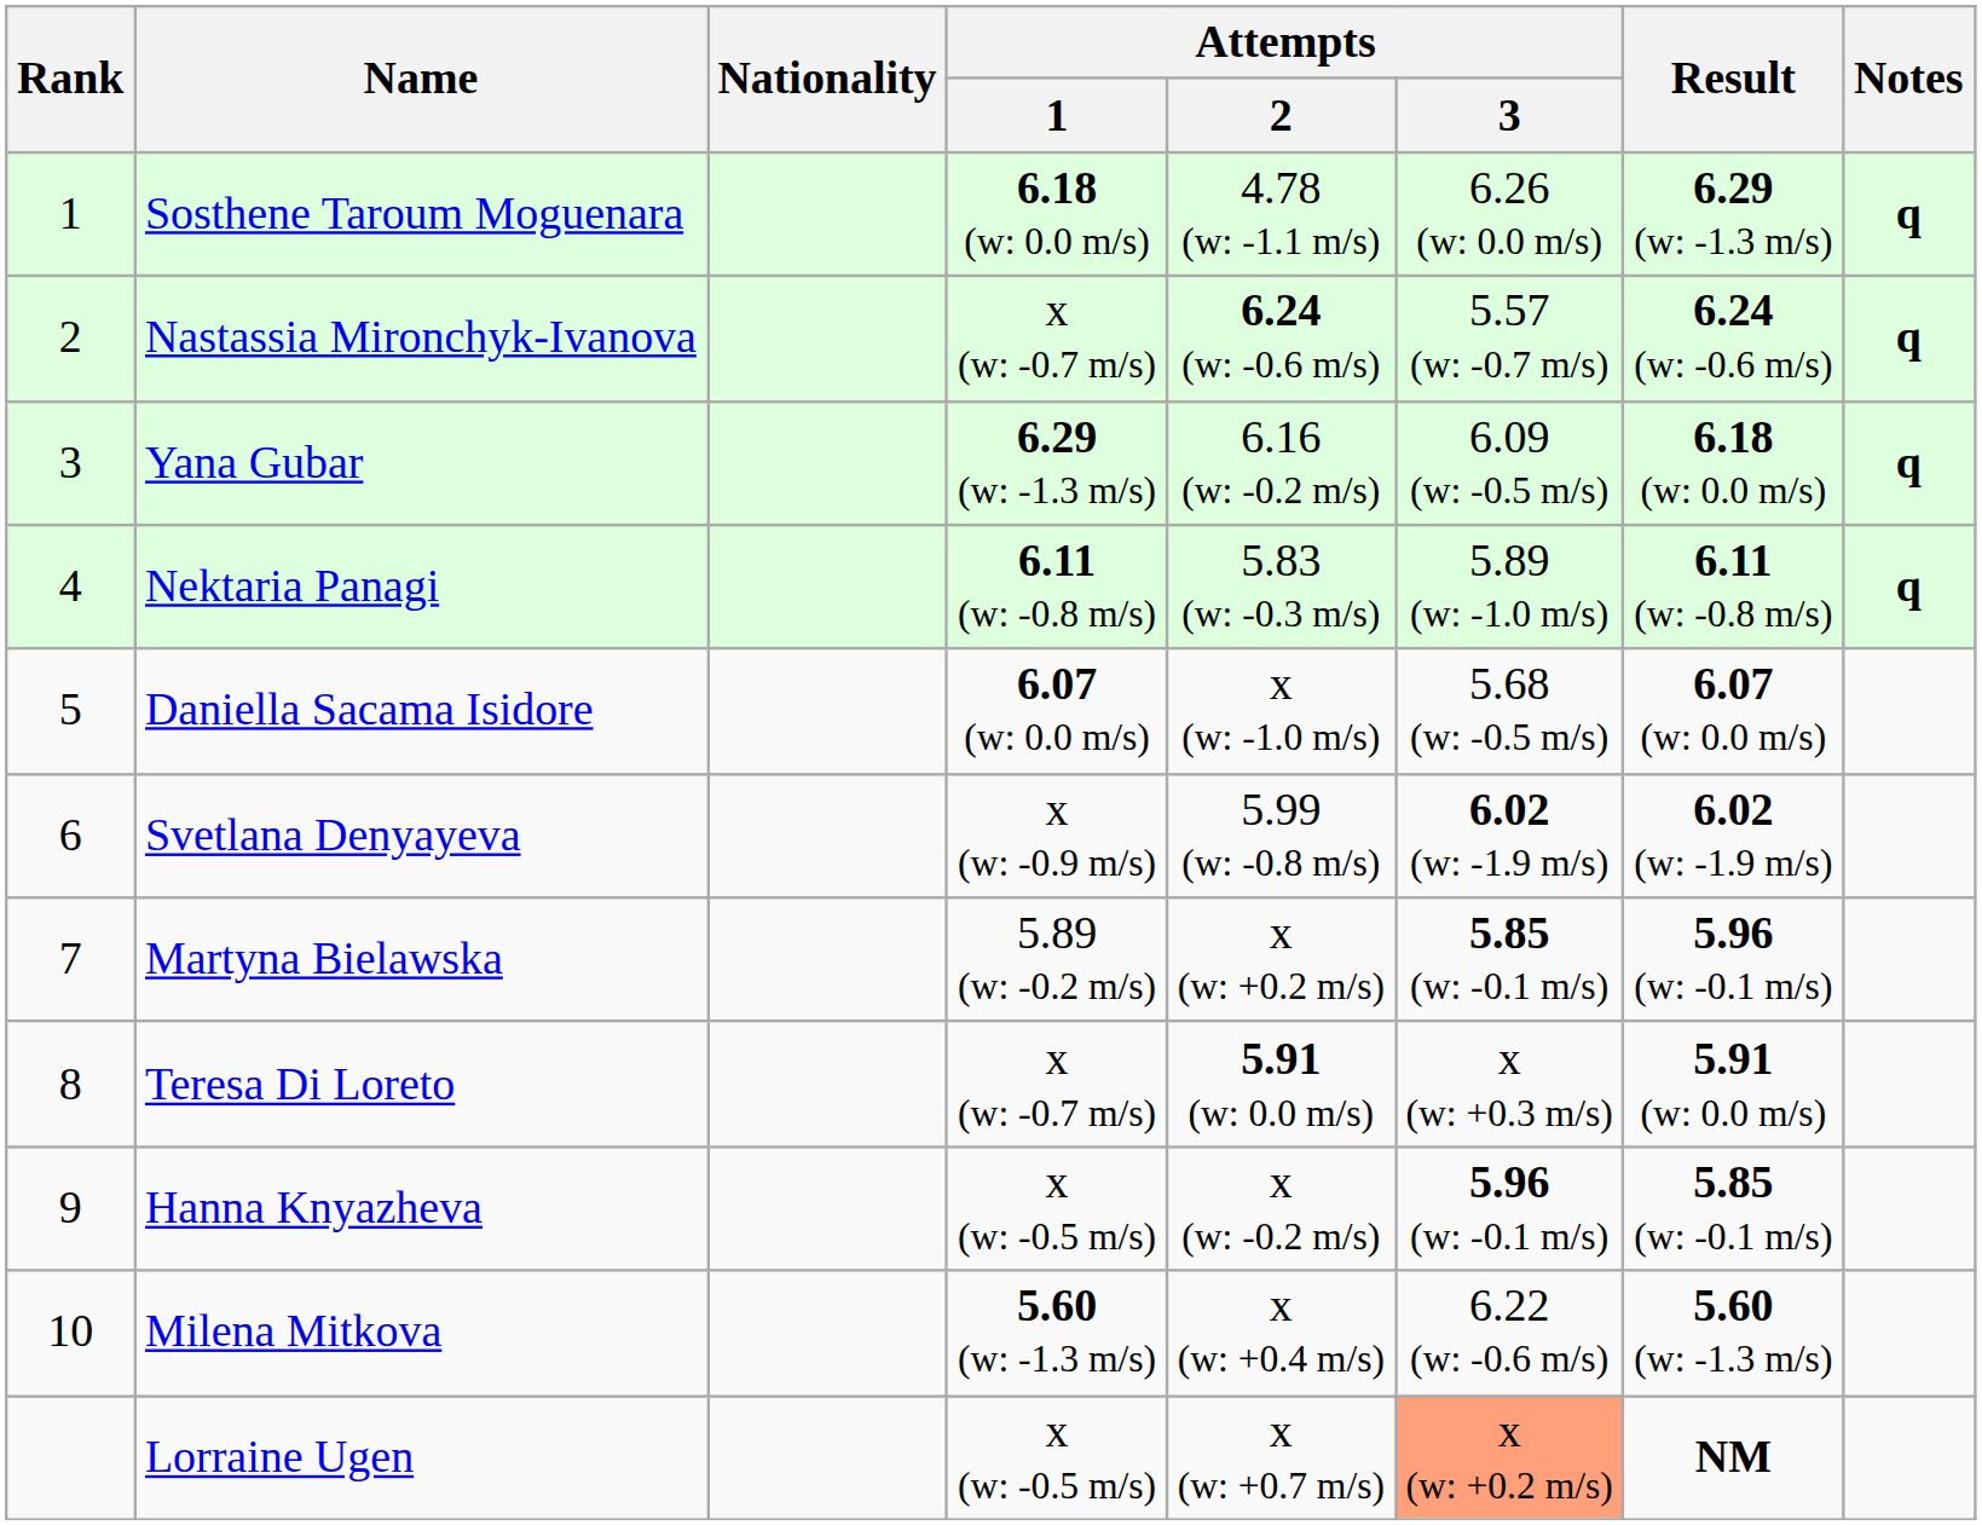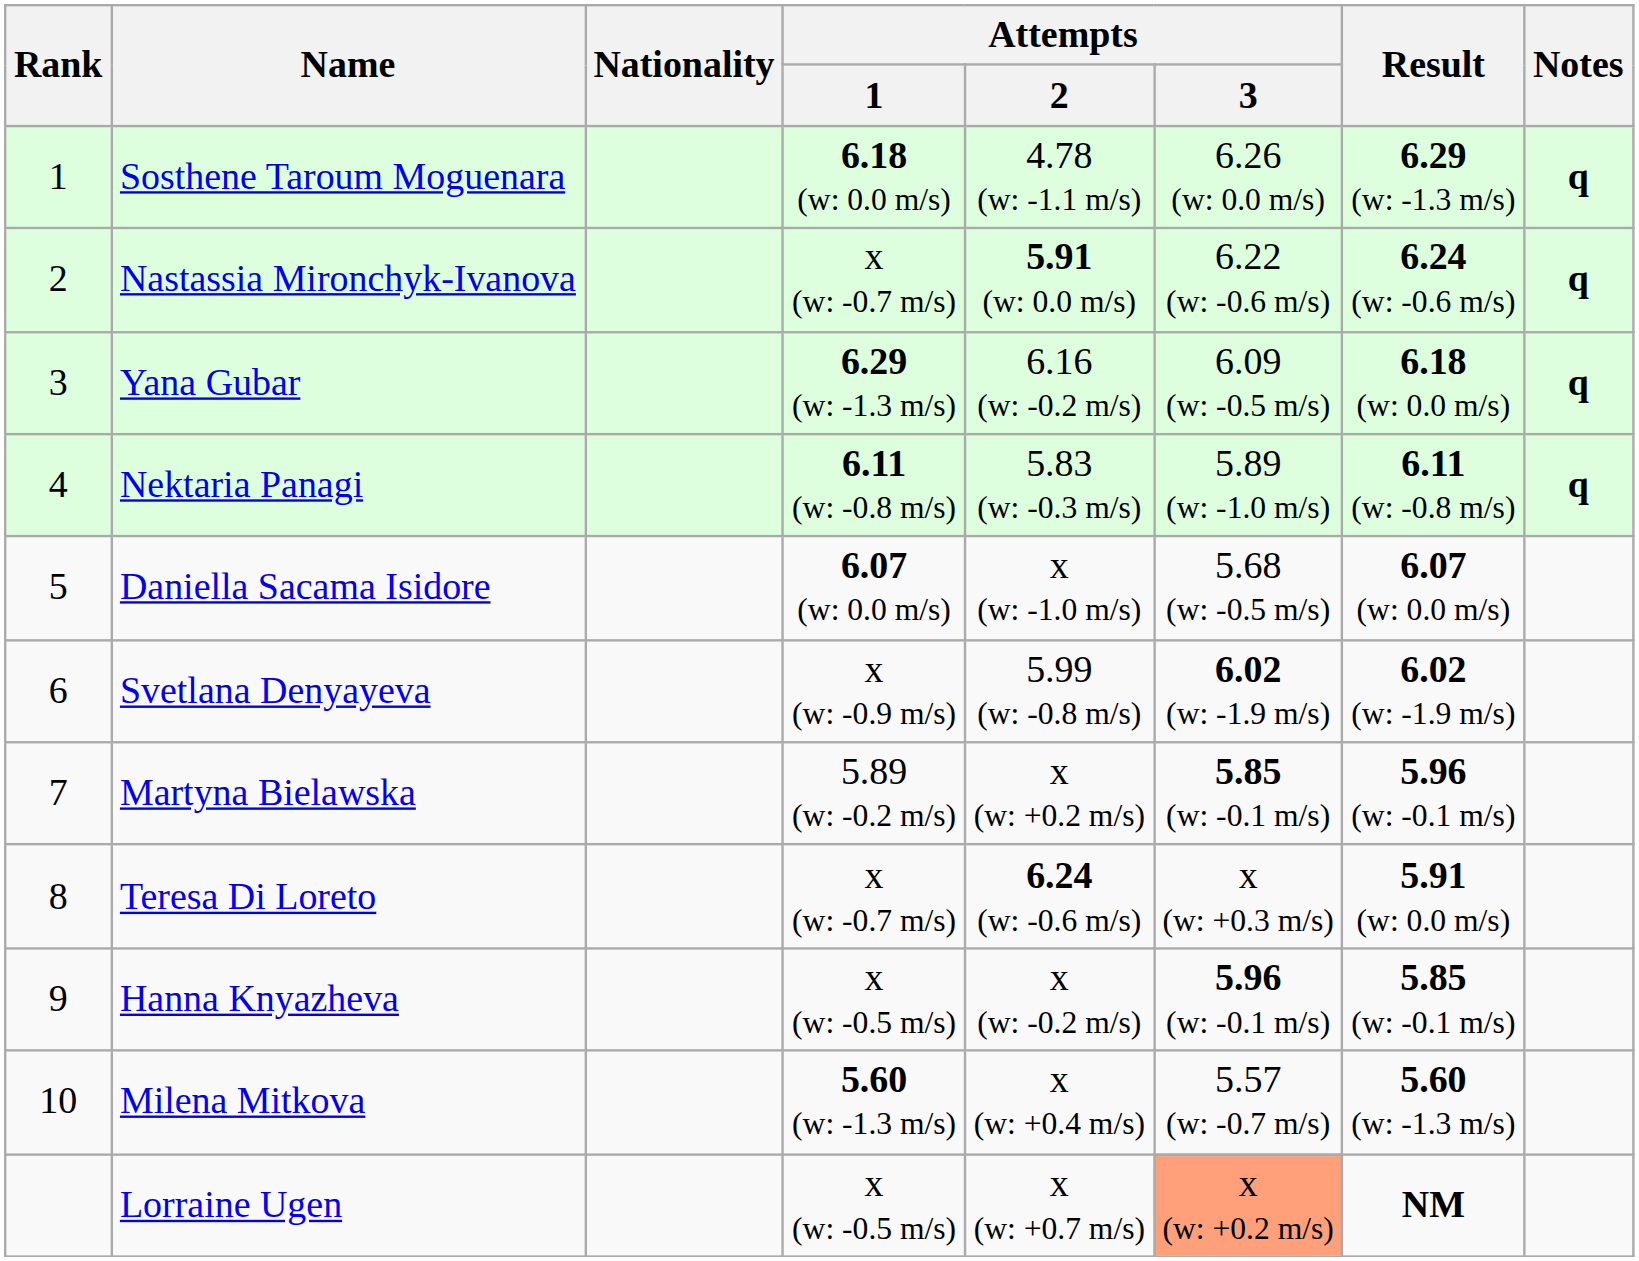Nastassia Mironchyk-Ivanova | Attempts / 2: 6.24 (w: -0.6 m/s) -> 5.91 (w: 0.0 m/s)
Nastassia Mironchyk-Ivanova | Attempts / 3: 5.57 (w: -0.7 m/s) -> 6.22 (w: -0.6 m/s)
Teresa Di Loreto | Attempts / 2: 5.91 (w: 0.0 m/s) -> 6.24 (w: -0.6 m/s)
Milena Mitkova | Attempts / 3: 6.22 (w: -0.6 m/s) -> 5.57 (w: -0.7 m/s)
